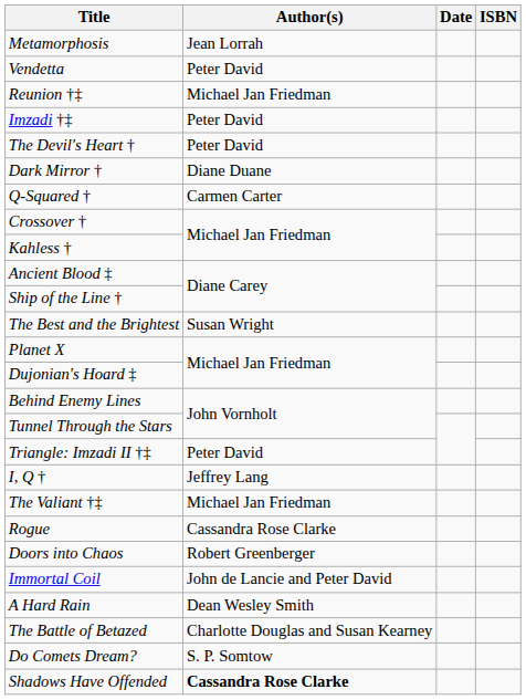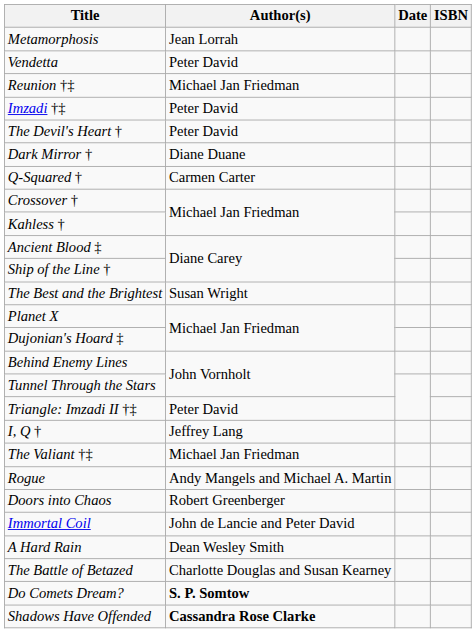Rogue | Author(s): Cassandra Rose Clarke -> Andy Mangels and Michael A. Martin
Do Comets Dream? | Author(s): normal -> bold
